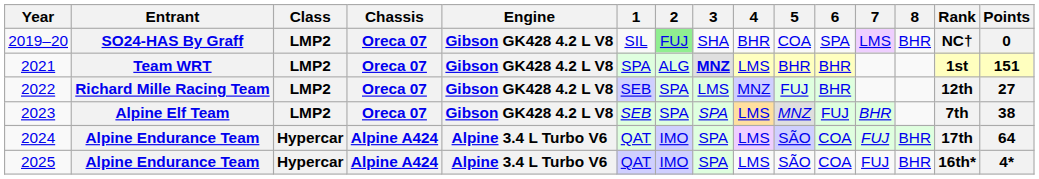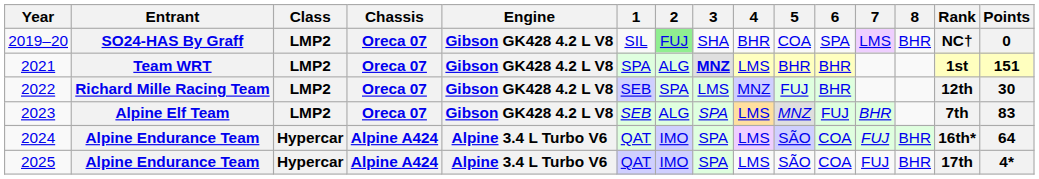2022 | Points: 27 -> 30
2023 | 2: SPA -> ALG
2023 | Points: 38 -> 83
2024 | Rank: 17th -> 16th*
2025 | Rank: 16th* -> 17th
